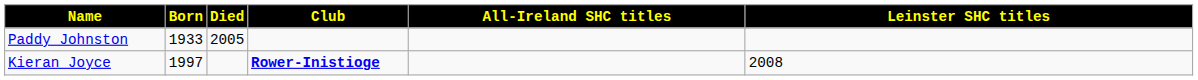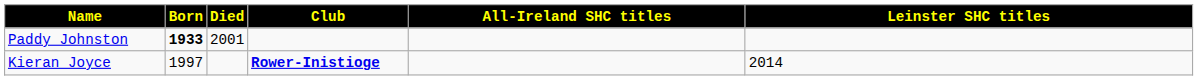Paddy Johnston | Born: normal -> bold
Paddy Johnston | Died: 2005 -> 2001
Kieran Joyce | Leinster SHC titles: 2008 -> 2014
